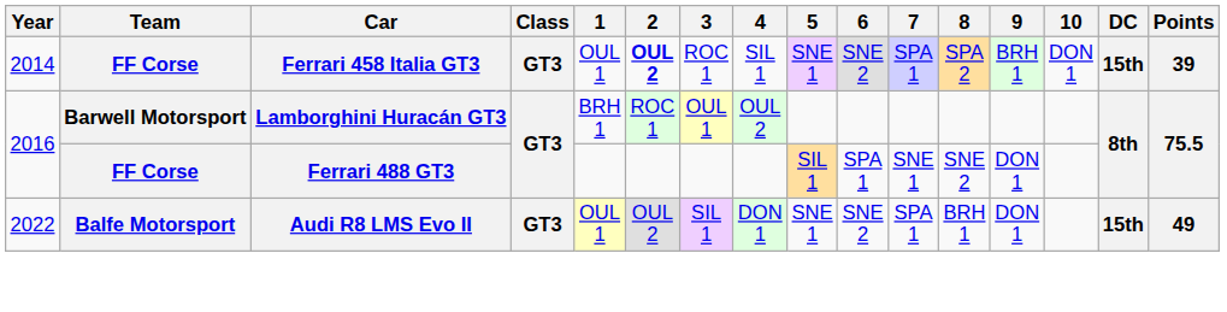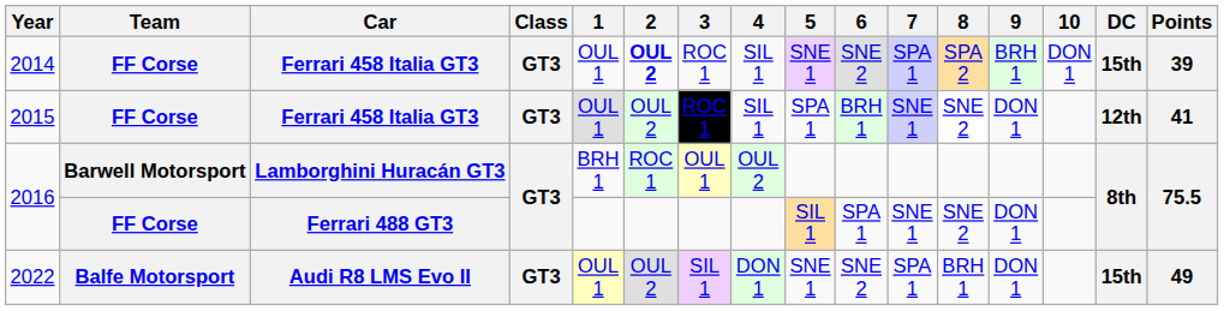+ row: 2015 | FF Corse | Ferrari 458 Italia GT3 | GT3 | OUL 1 | OUL 2 | ROC 1 | SIL 1 | SPA 1 | BRH 1 | SNE 1 | SNE 2 | DON 1 | 12th | 41
